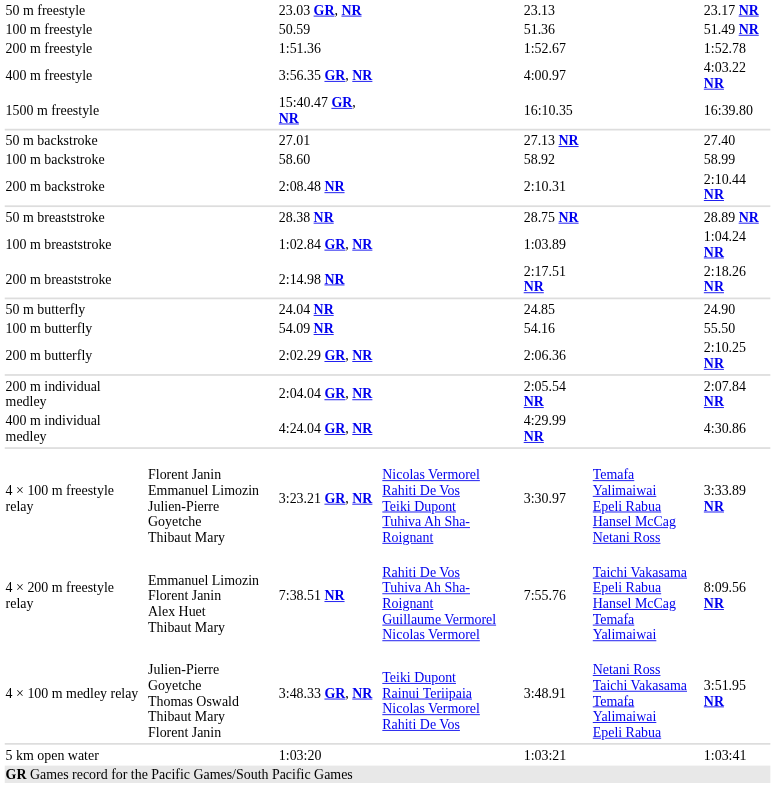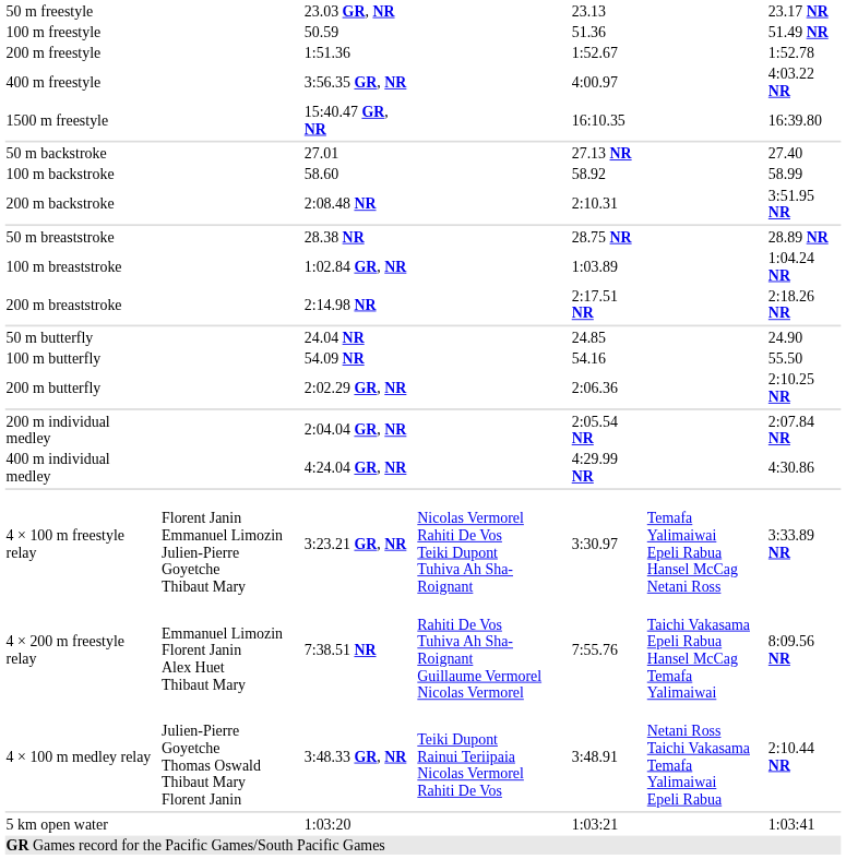200 m backstroke | column 7: 2:10.44 NR -> 3:51.95 NR
4 × 100 m medley relay | column 7: 3:51.95 NR -> 2:10.44 NR
